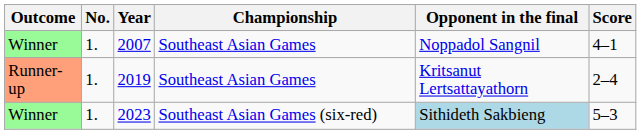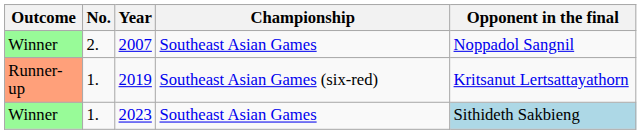- column: Score | 4–1 | 2–4 | 5–3
2007 | No.: 1. -> 2.
2019 | Championship: Southeast Asian Games -> Southeast Asian Games (six-red)
2023 | Championship: Southeast Asian Games (six-red) -> Southeast Asian Games
